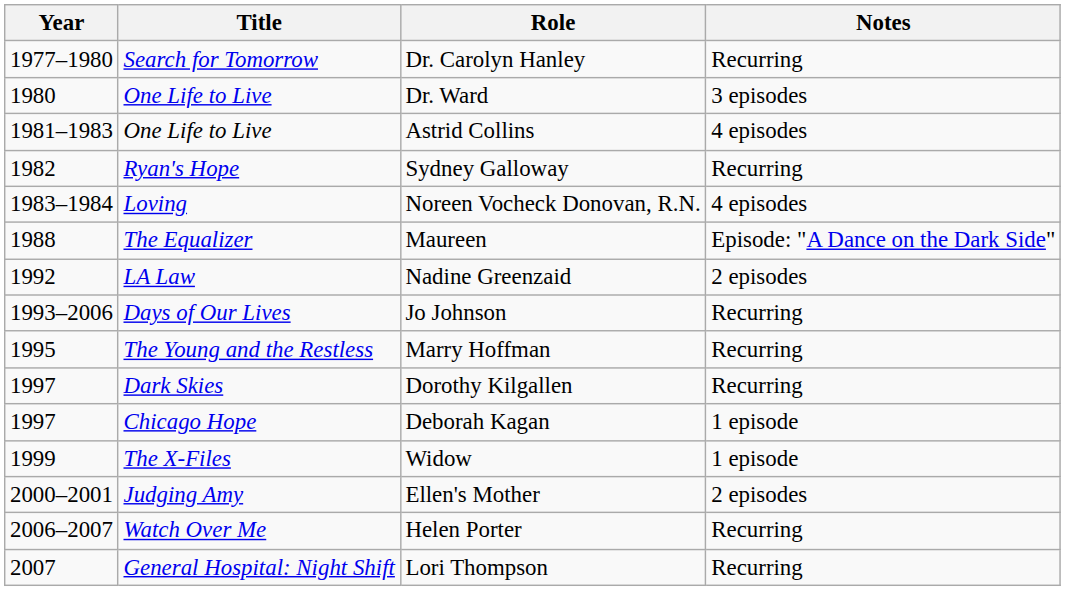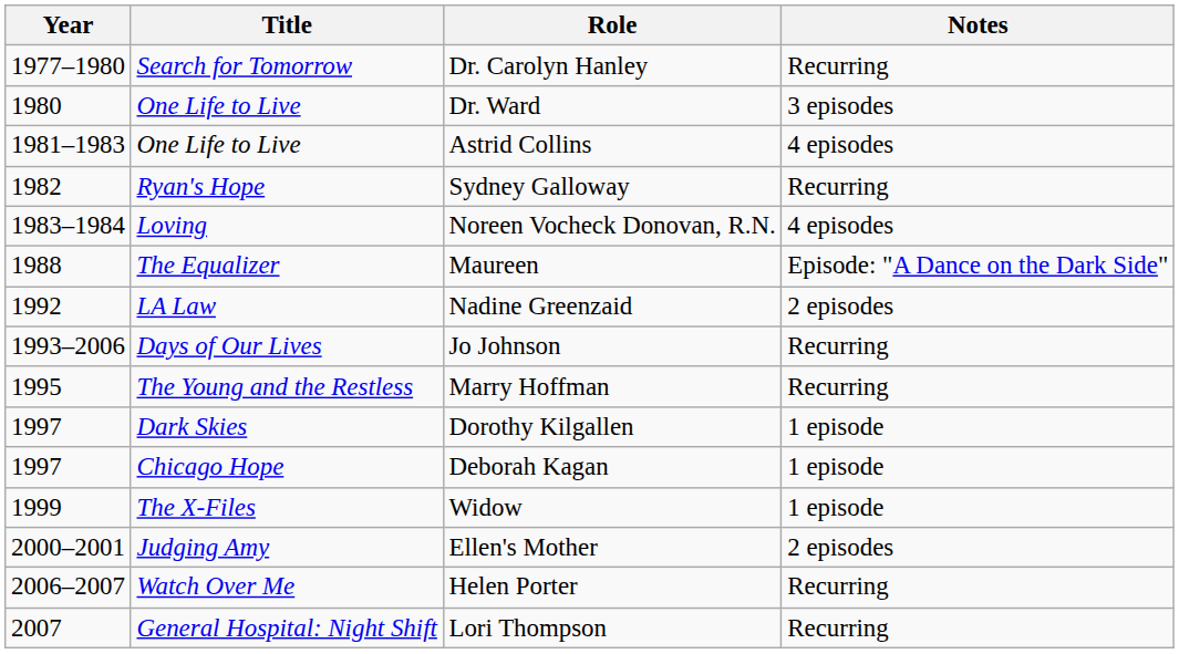Dorothy Kilgallen | Notes: Recurring -> 1 episode
